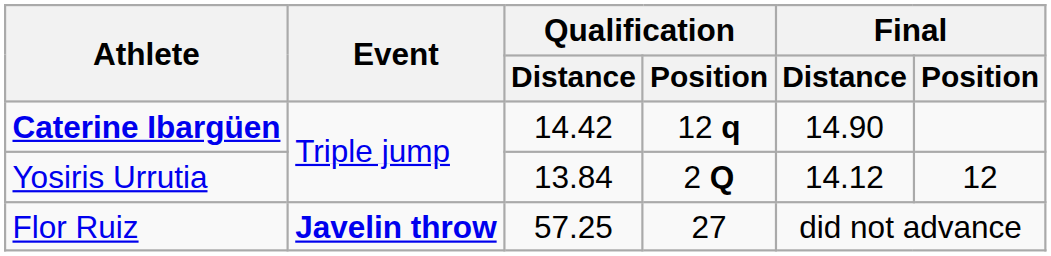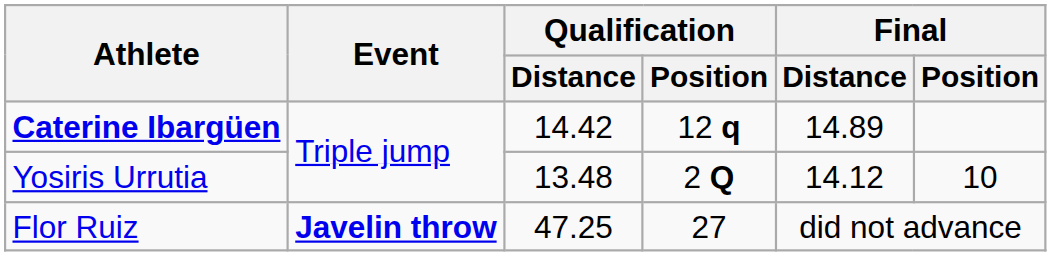Caterine Ibargüen | Final / Distance: 14.90 -> 14.89
Yosiris Urrutia | Qualification / Distance: 13.84 -> 13.48
Yosiris Urrutia | Final / Position: 12 -> 10
Flor Ruiz | Qualification / Distance: 57.25 -> 47.25
